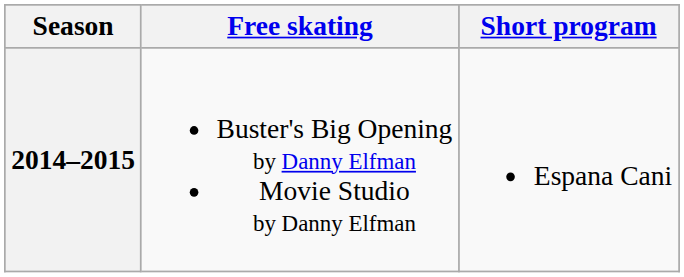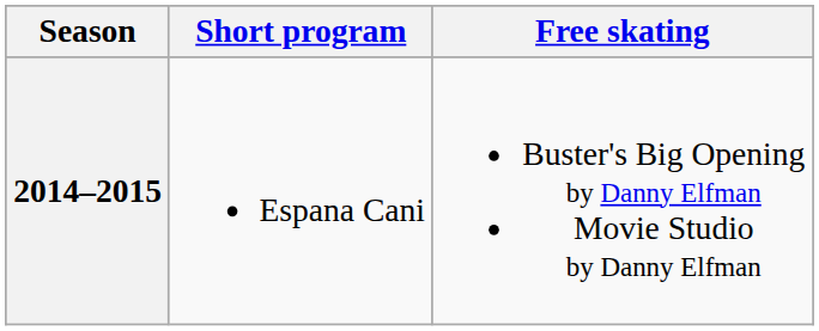columns swapped: Short program <-> Free skating
